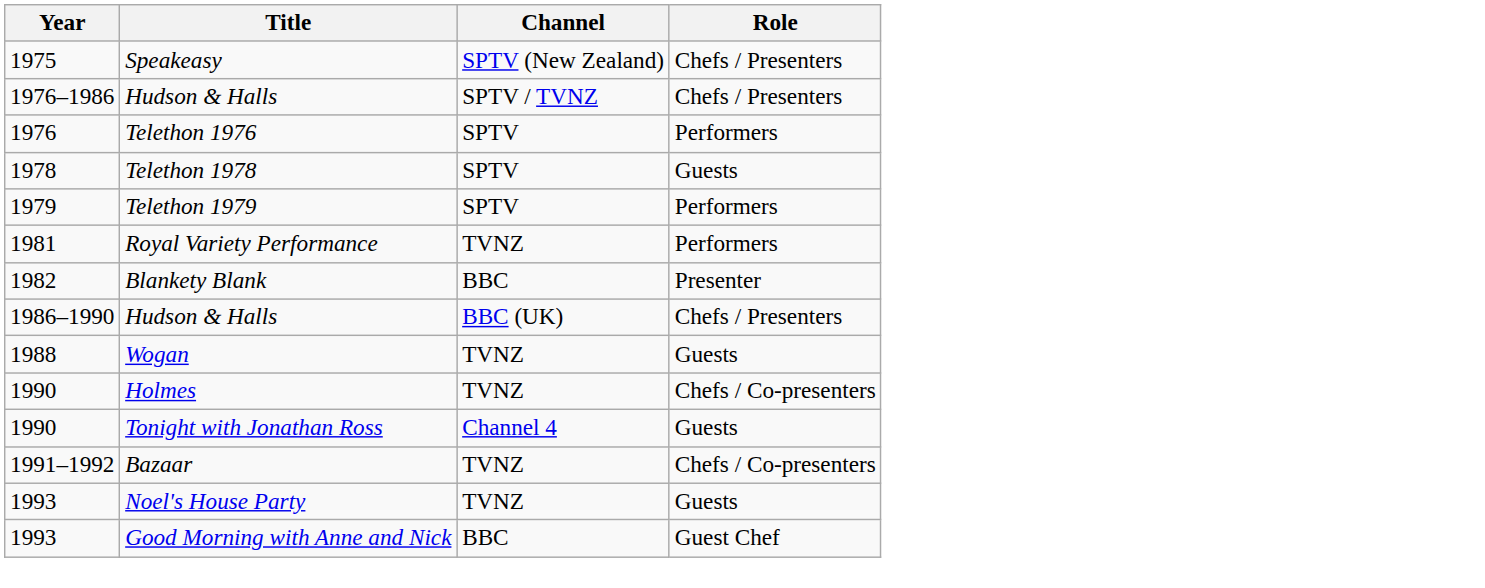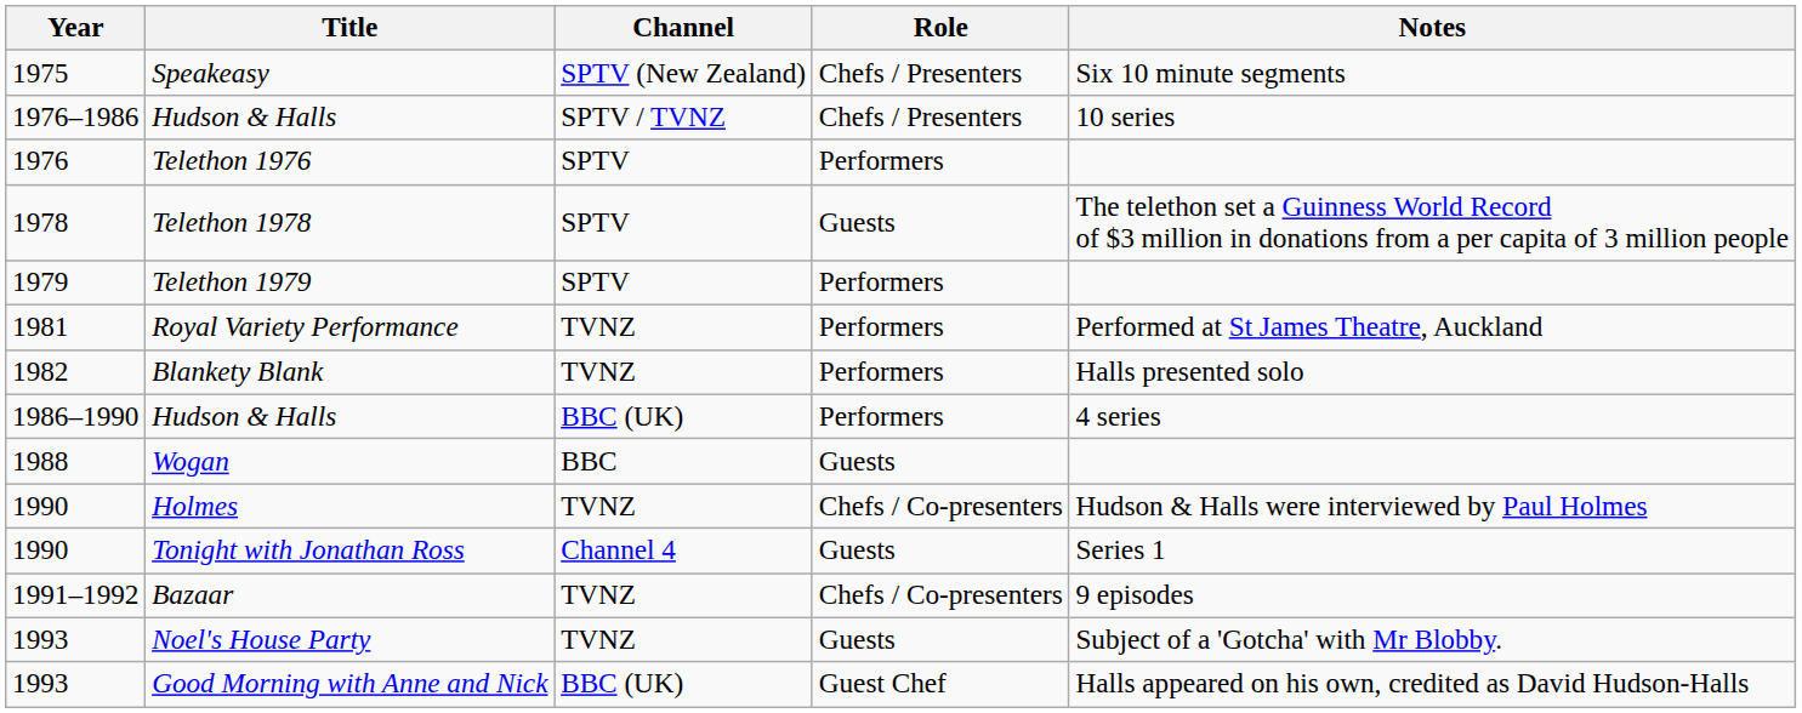+ column: Notes | Six 10 minute segments | 10 series | The telethon set a Guinness World Record of $3 million in donations from a per capita of 3 million people | Performed at St James Theatre, Auckland | Halls presented solo | 4 series | Hudson & Halls were interviewed by Paul Holmes | Series 1 | 9 episodes | Subject of a 'Gotcha' with Mr Blobby. | Halls appeared on his own, credited as David Hudson-Halls
Blankety Blank | Channel: BBC -> TVNZ
Blankety Blank | Role: Presenter -> Performers
1986–1990 / Hudson & Halls | Role: Chefs / Presenters -> Performers
Wogan | Channel: TVNZ -> BBC
Good Morning with Anne and Nick | Channel: BBC -> BBC (UK)
